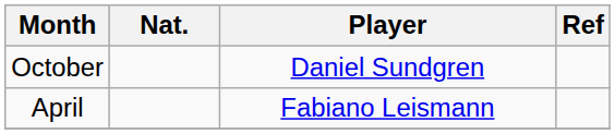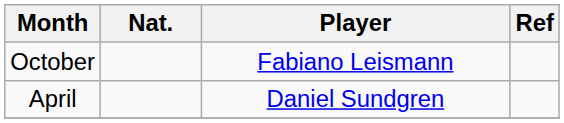October | Player: Daniel Sundgren -> Fabiano Leismann
April | Player: Fabiano Leismann -> Daniel Sundgren
